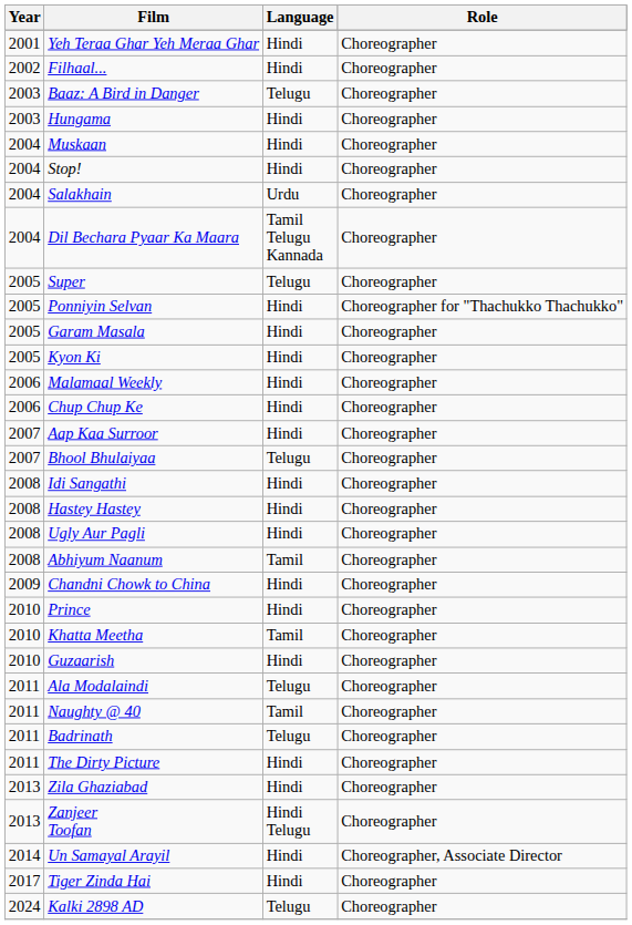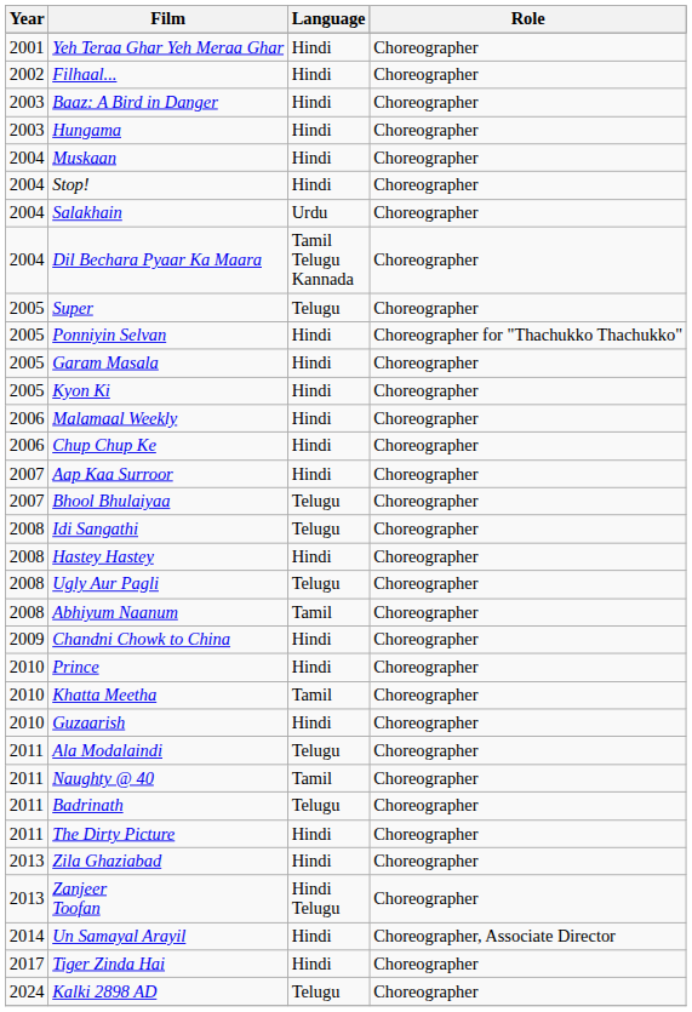Baaz: A Bird in Danger | Language: Telugu -> Hindi
Idi Sangathi | Language: Hindi -> Telugu
Ugly Aur Pagli | Language: Hindi -> Telugu
